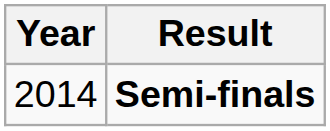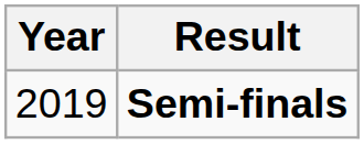Semi-finals | Year: 2014 -> 2019
